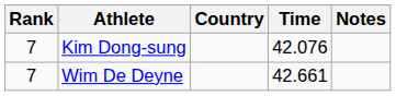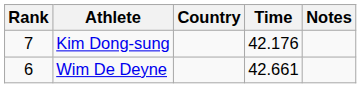Kim Dong-sung | Time: 42.076 -> 42.176
Wim De Deyne | Rank: 7 -> 6
